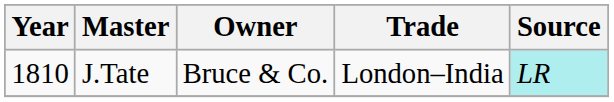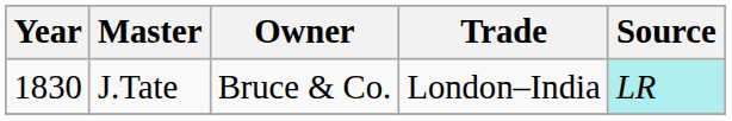J.Tate | Year: 1810 -> 1830
